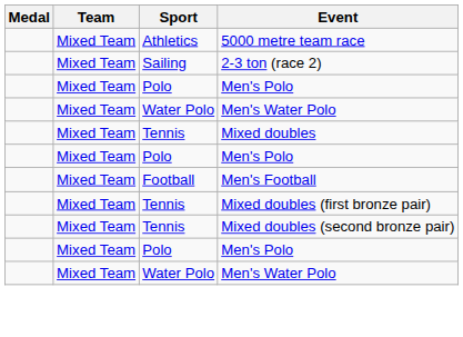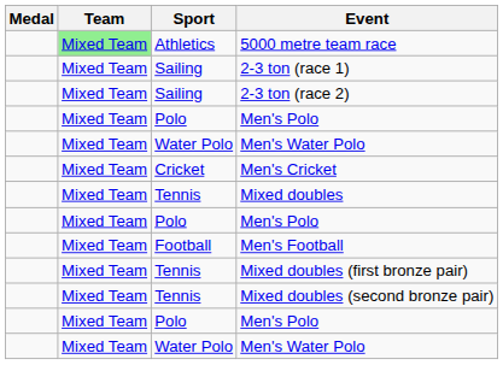5000 metre team race | Team: no background -> lightgreen background
+ row: Mixed Team | Sailing | 2-3 ton (race 1)
+ row: Mixed Team | Cricket | Men's Cricket
